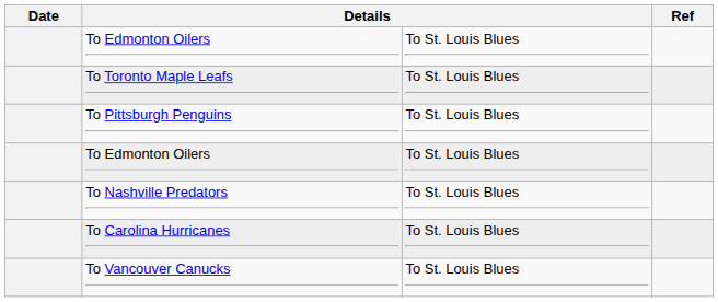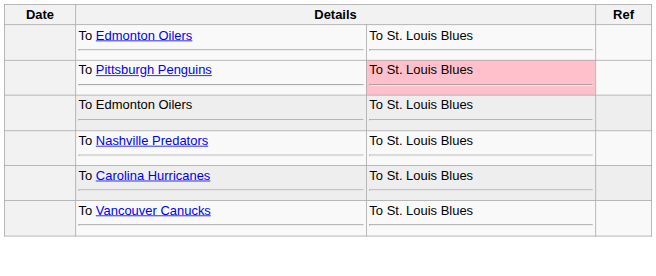- row: To Toronto Maple Leafs | To St. Louis Blues
To Pittsburgh Penguins | column 3: no background -> pink background
